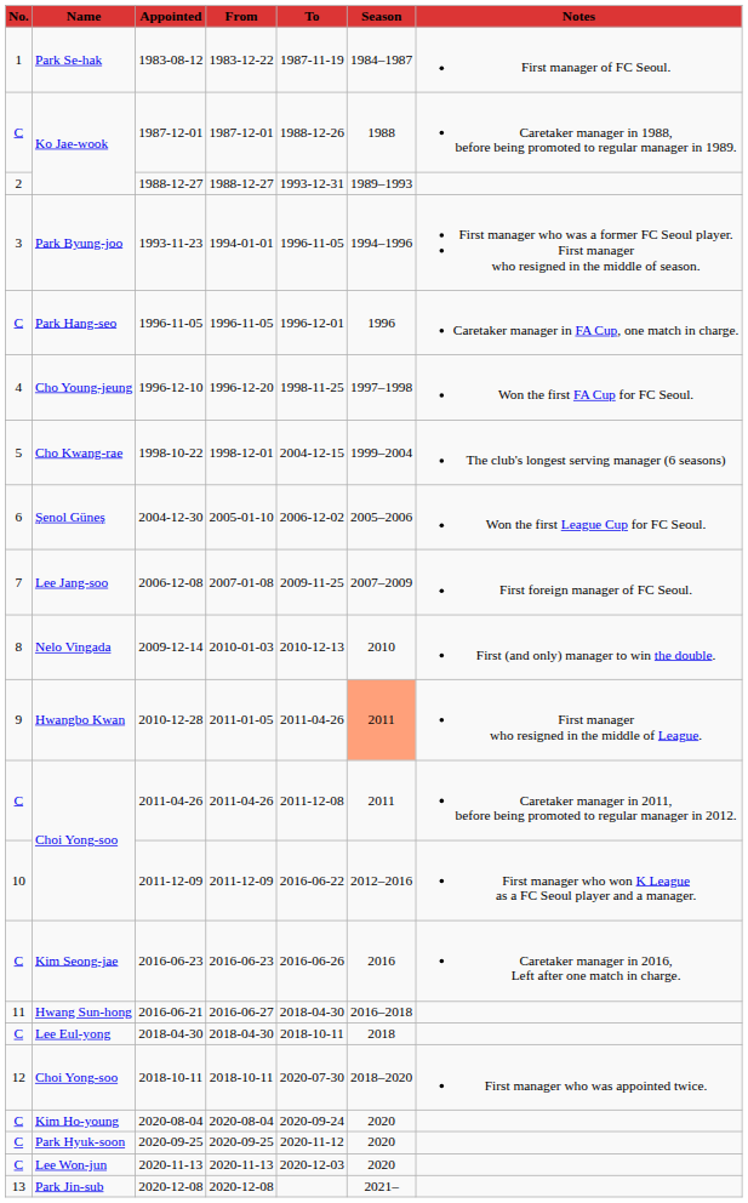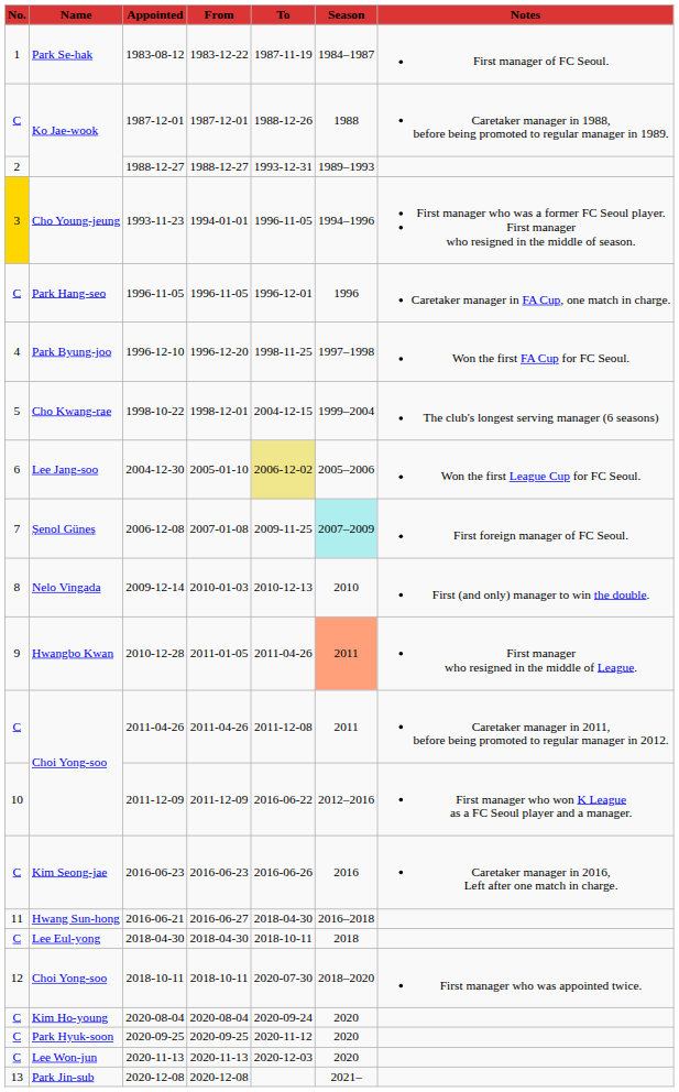1993-11-23 | No.: no background -> gold background
1993-11-23 | Name: Park Byung-joo -> Cho Young-jeung
1996-12-10 | Name: Cho Young-jeung -> Park Byung-joo
2004-12-30 | Name: Şenol Güneş -> Lee Jang-soo
2004-12-30 | To: no background -> khaki background
2006-12-08 | Name: Lee Jang-soo -> Şenol Güneş
2006-12-08 | Season: no background -> paleturquoise background
